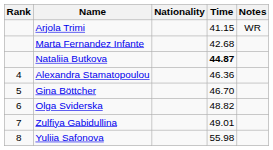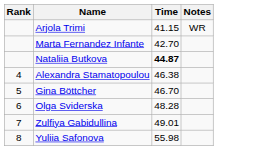- column: Nationality
Marta Fernandez Infante | Time: 42.68 -> 42.70
Alexandra Stamatopoulou | Time: 46.36 -> 46.38
Olga Sviderska | Time: 48.82 -> 48.28
